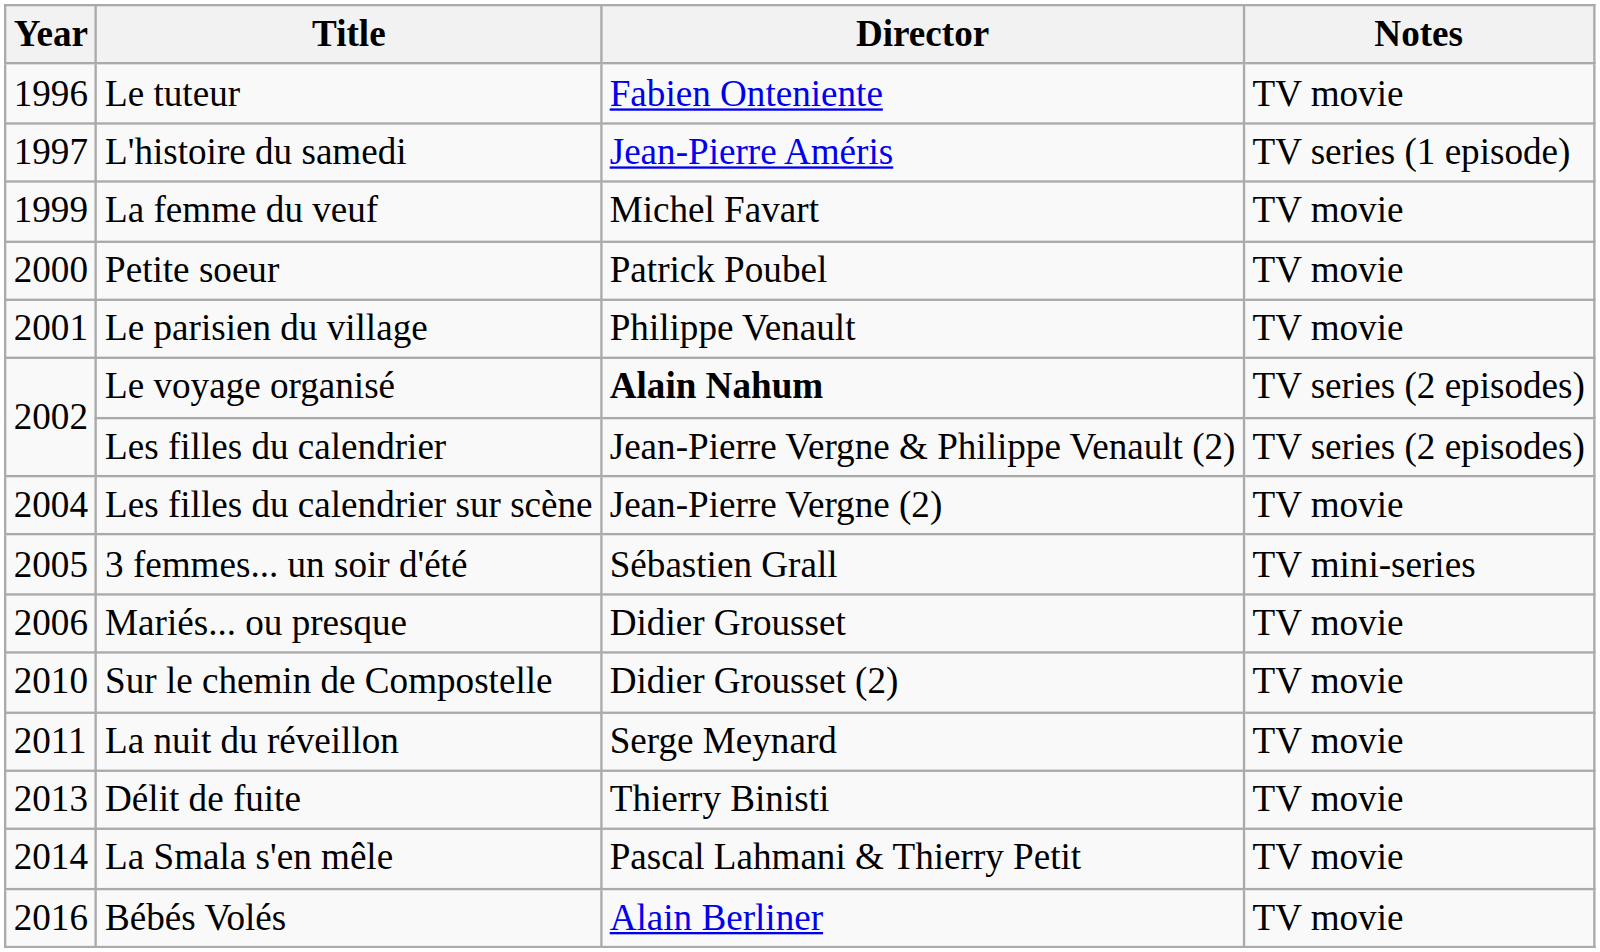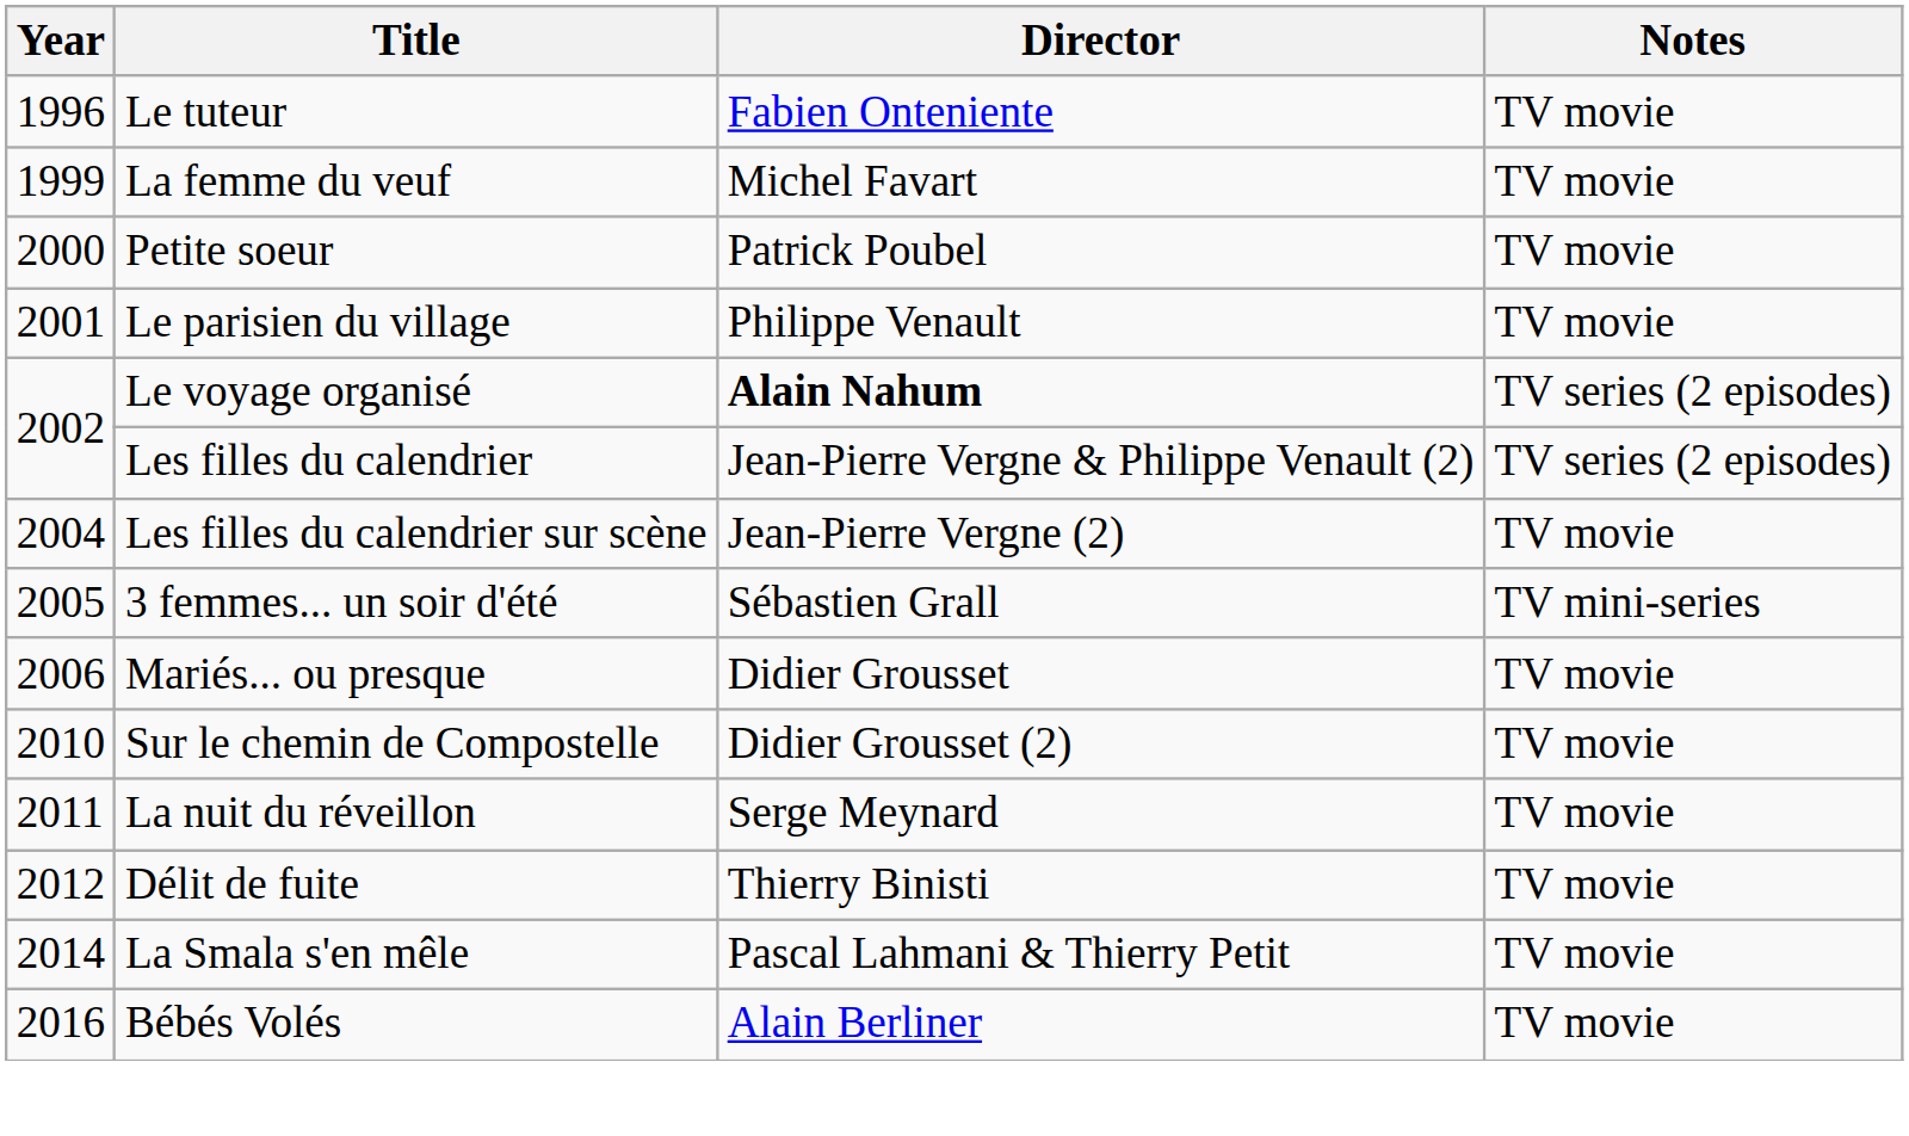- row: 1997 | L'histoire du samedi | Jean-Pierre Améris | TV series (1 episode)
Délit de fuite | Year: 2013 -> 2012
